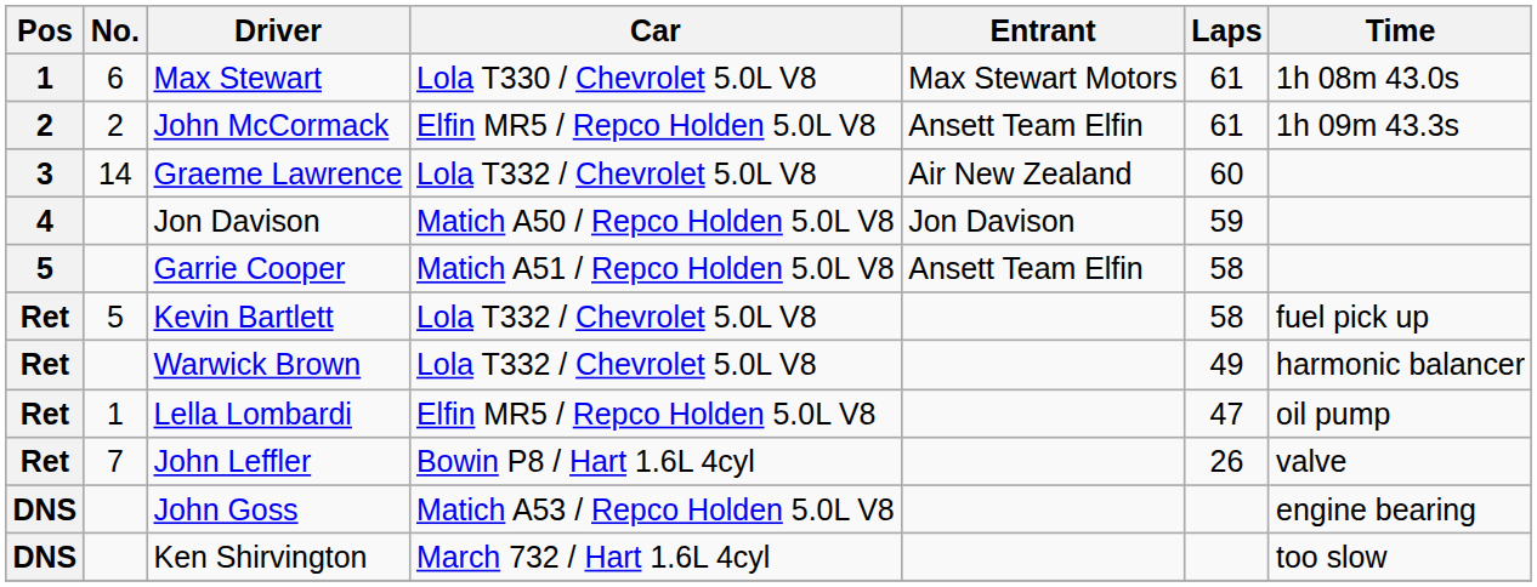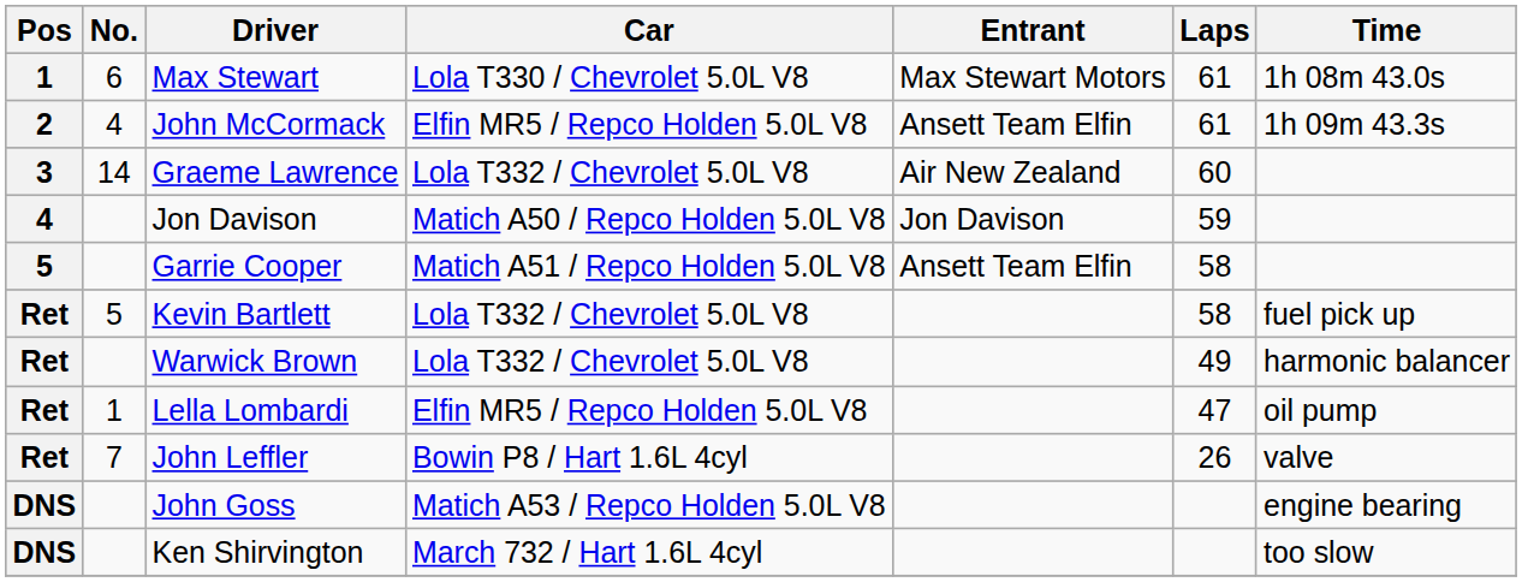John McCormack | No.: 2 -> 4
